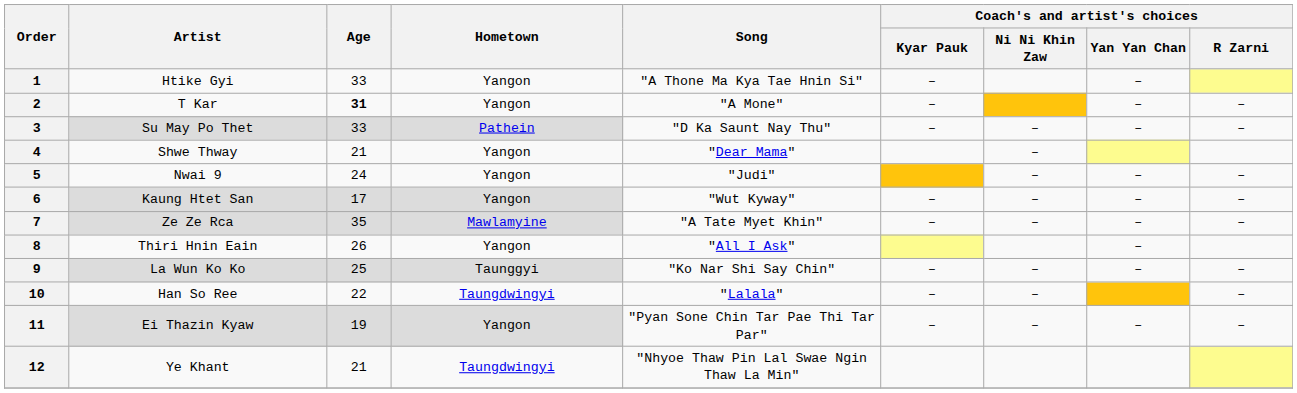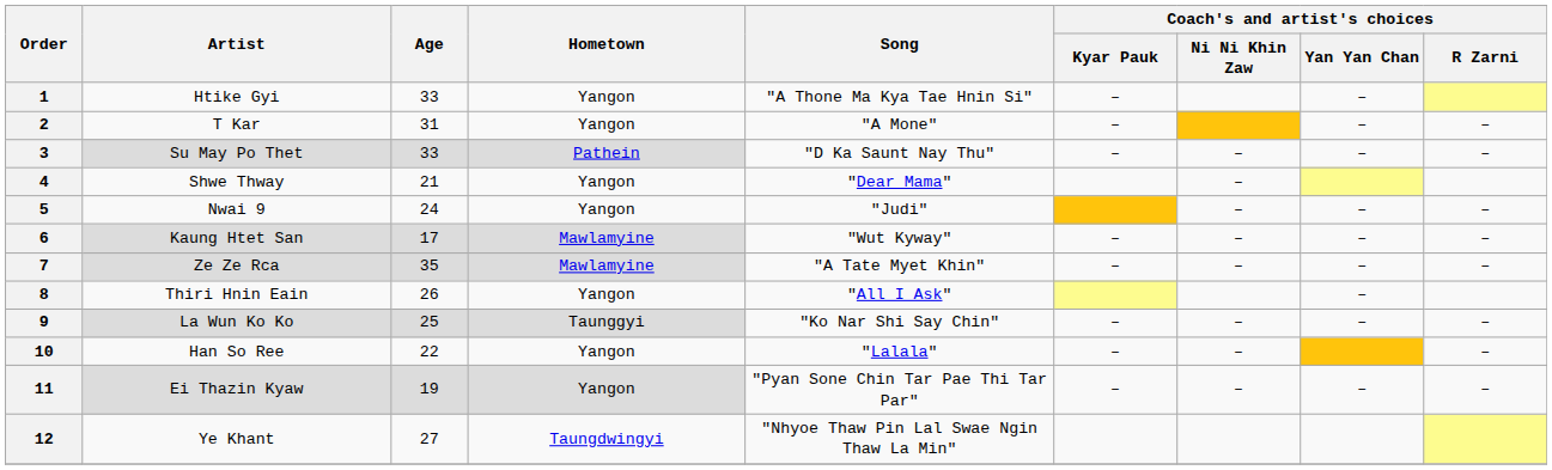2 | Age: bold -> normal
6 | Hometown: Yangon -> Mawlamyine
10 | Hometown: Taungdwingyi -> Yangon
12 | Age: 21 -> 27
